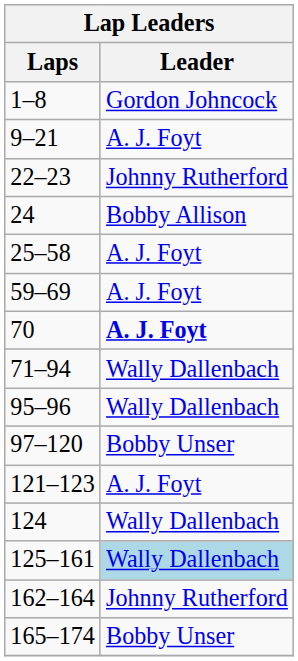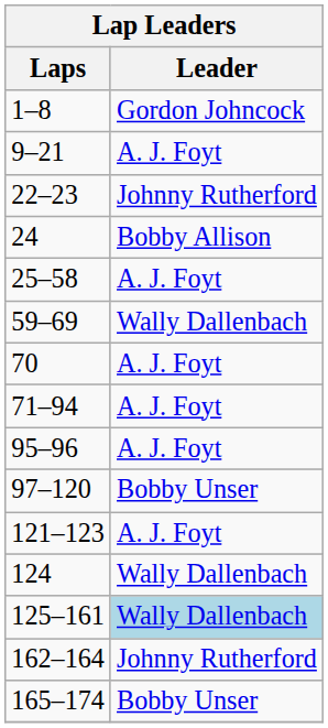59–69 | Leader: A. J. Foyt -> Wally Dallenbach
70 | Leader: bold -> normal
71–94 | Leader: Wally Dallenbach -> A. J. Foyt
95–96 | Leader: Wally Dallenbach -> A. J. Foyt
